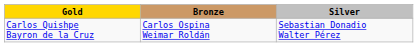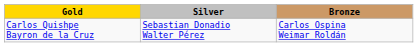columns swapped: Silver <-> Bronze
